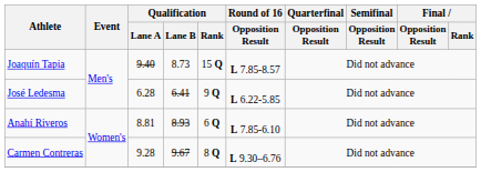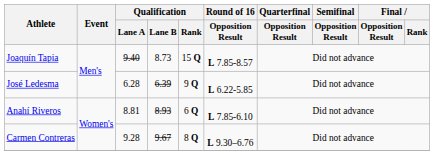José Ledesma | Qualification / Lane B: 6.41 -> 6.39
